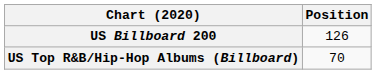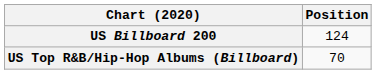US Billboard 200 | Position: 126 -> 124
